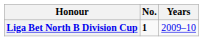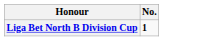- column: Years | 2009–10
